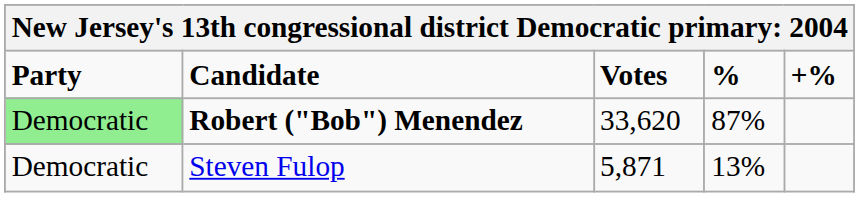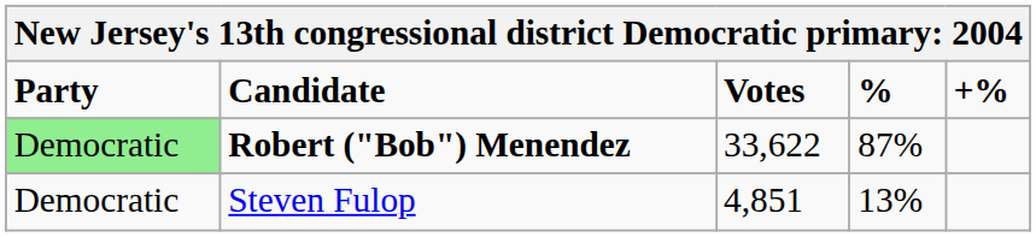Robert ("Bob") Menendez | Votes: 33,620 -> 33,622
Steven Fulop | Votes: 5,871 -> 4,851
